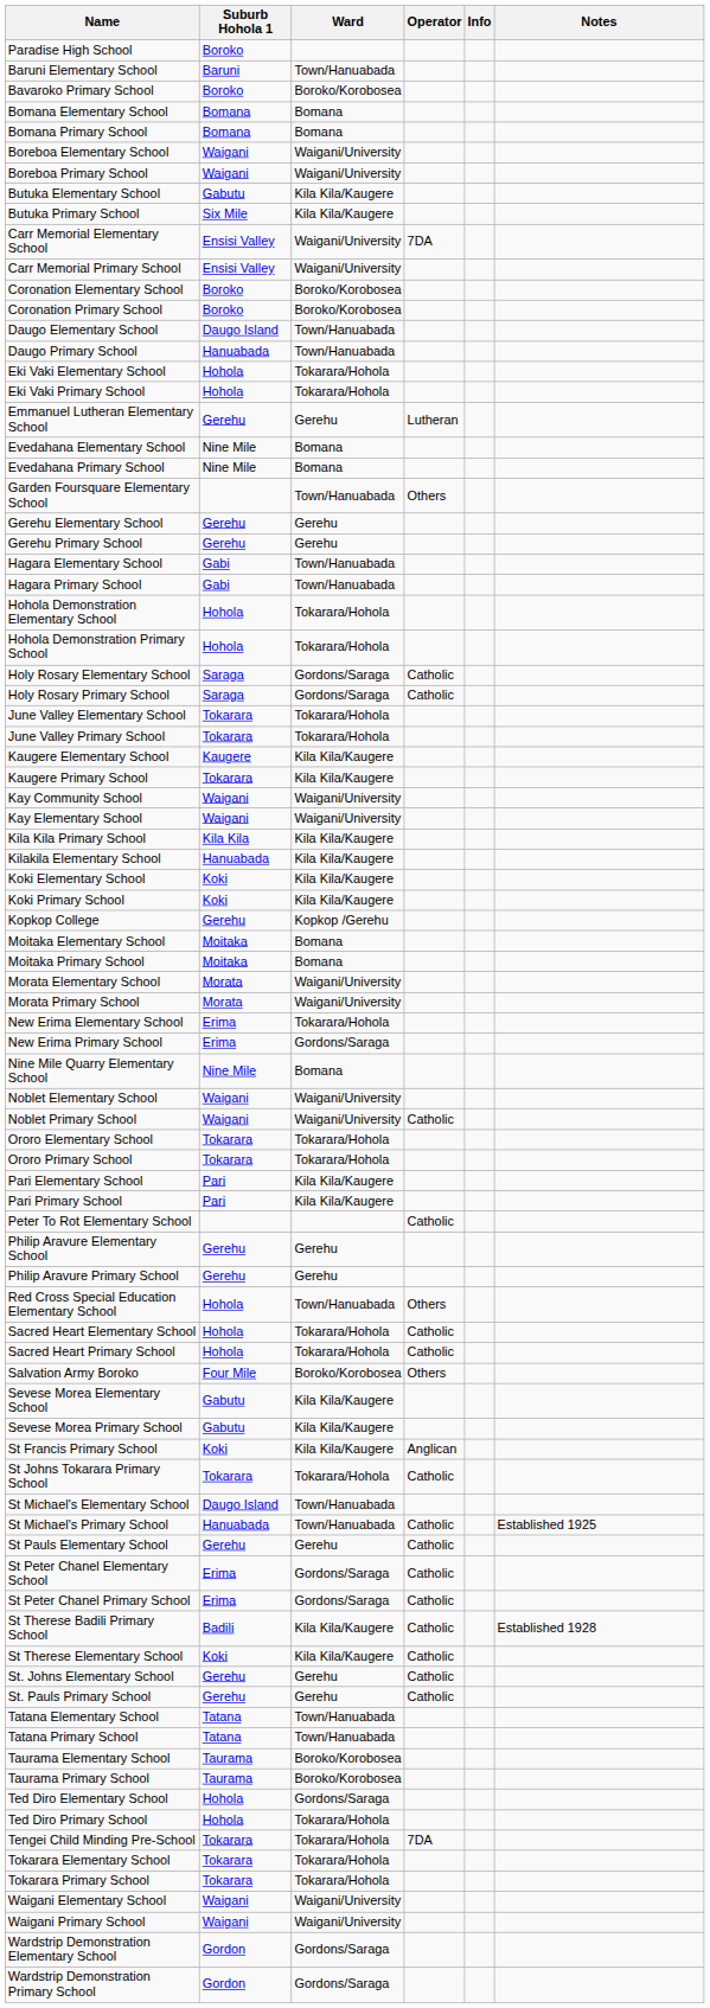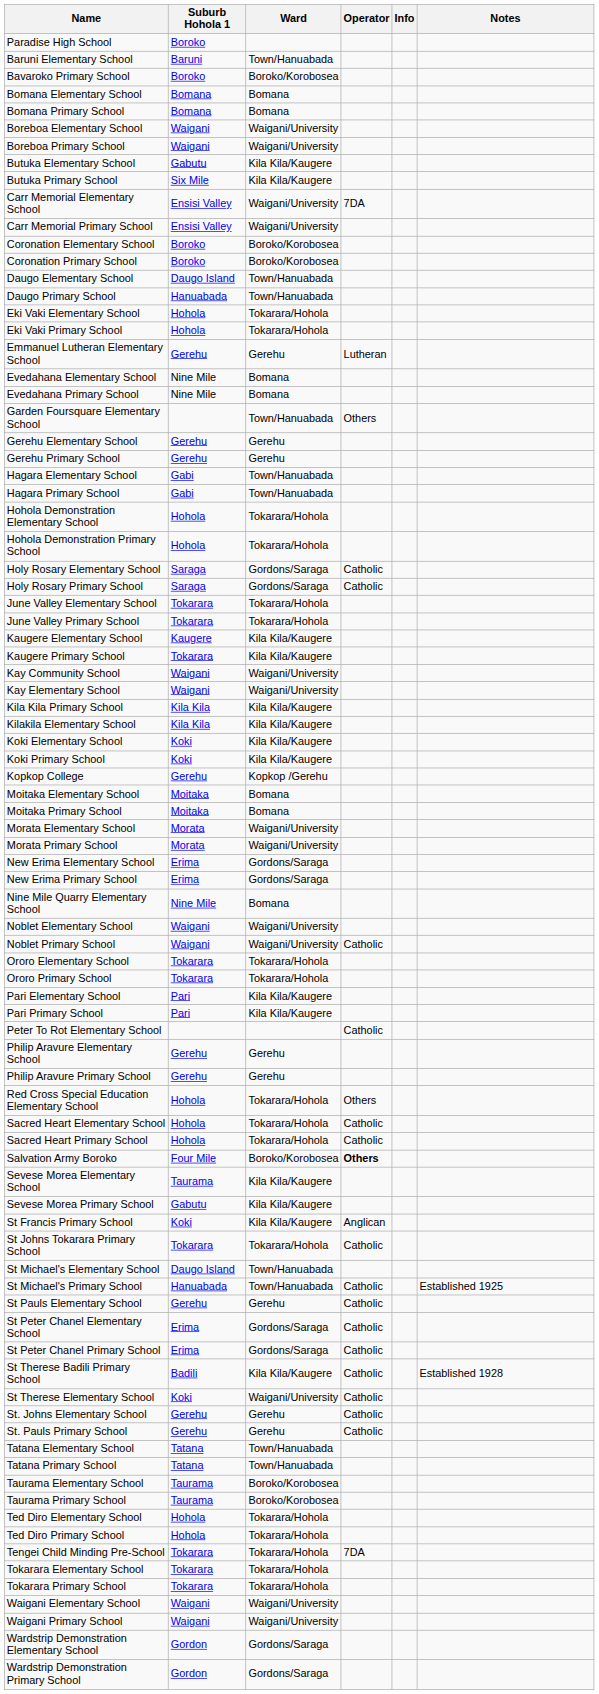Kilakila Elementary School | Suburb Hohola 1: Hanuabada -> Kila Kila
New Erima Elementary School | Ward: Tokarara/Hohola -> Gordons/Saraga
Red Cross Special Education Elementary School | Ward: Town/Hanuabada -> Tokarara/Hohola
Salvation Army Boroko | Operator: normal -> bold
Sevese Morea Elementary School | Suburb Hohola 1: Gabutu -> Taurama
St Therese Elementary School | Ward: Kila Kila/Kaugere -> Waigani/University
Ted Diro Elementary School | Ward: Gordons/Saraga -> Tokarara/Hohola
